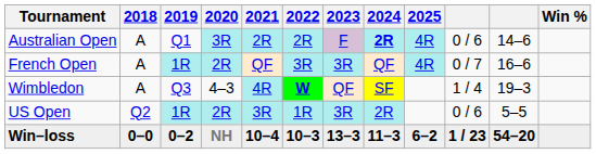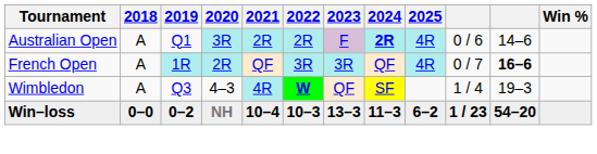French Open | column 11: normal -> bold
- row: US Open | Q2 | 1R | 2R | 3R | 1R | 3R | 2R | 0 / 6 | 5–5
